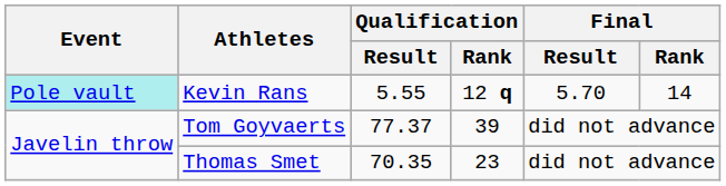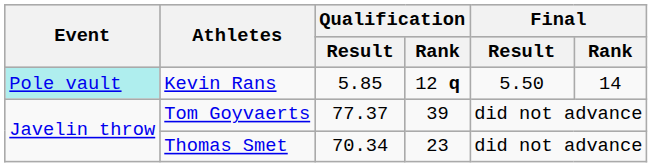Kevin Rans | Qualification / Result: 5.55 -> 5.85
Kevin Rans | Final / Result: 5.70 -> 5.50
Thomas Smet | Qualification / Result: 70.35 -> 70.34
